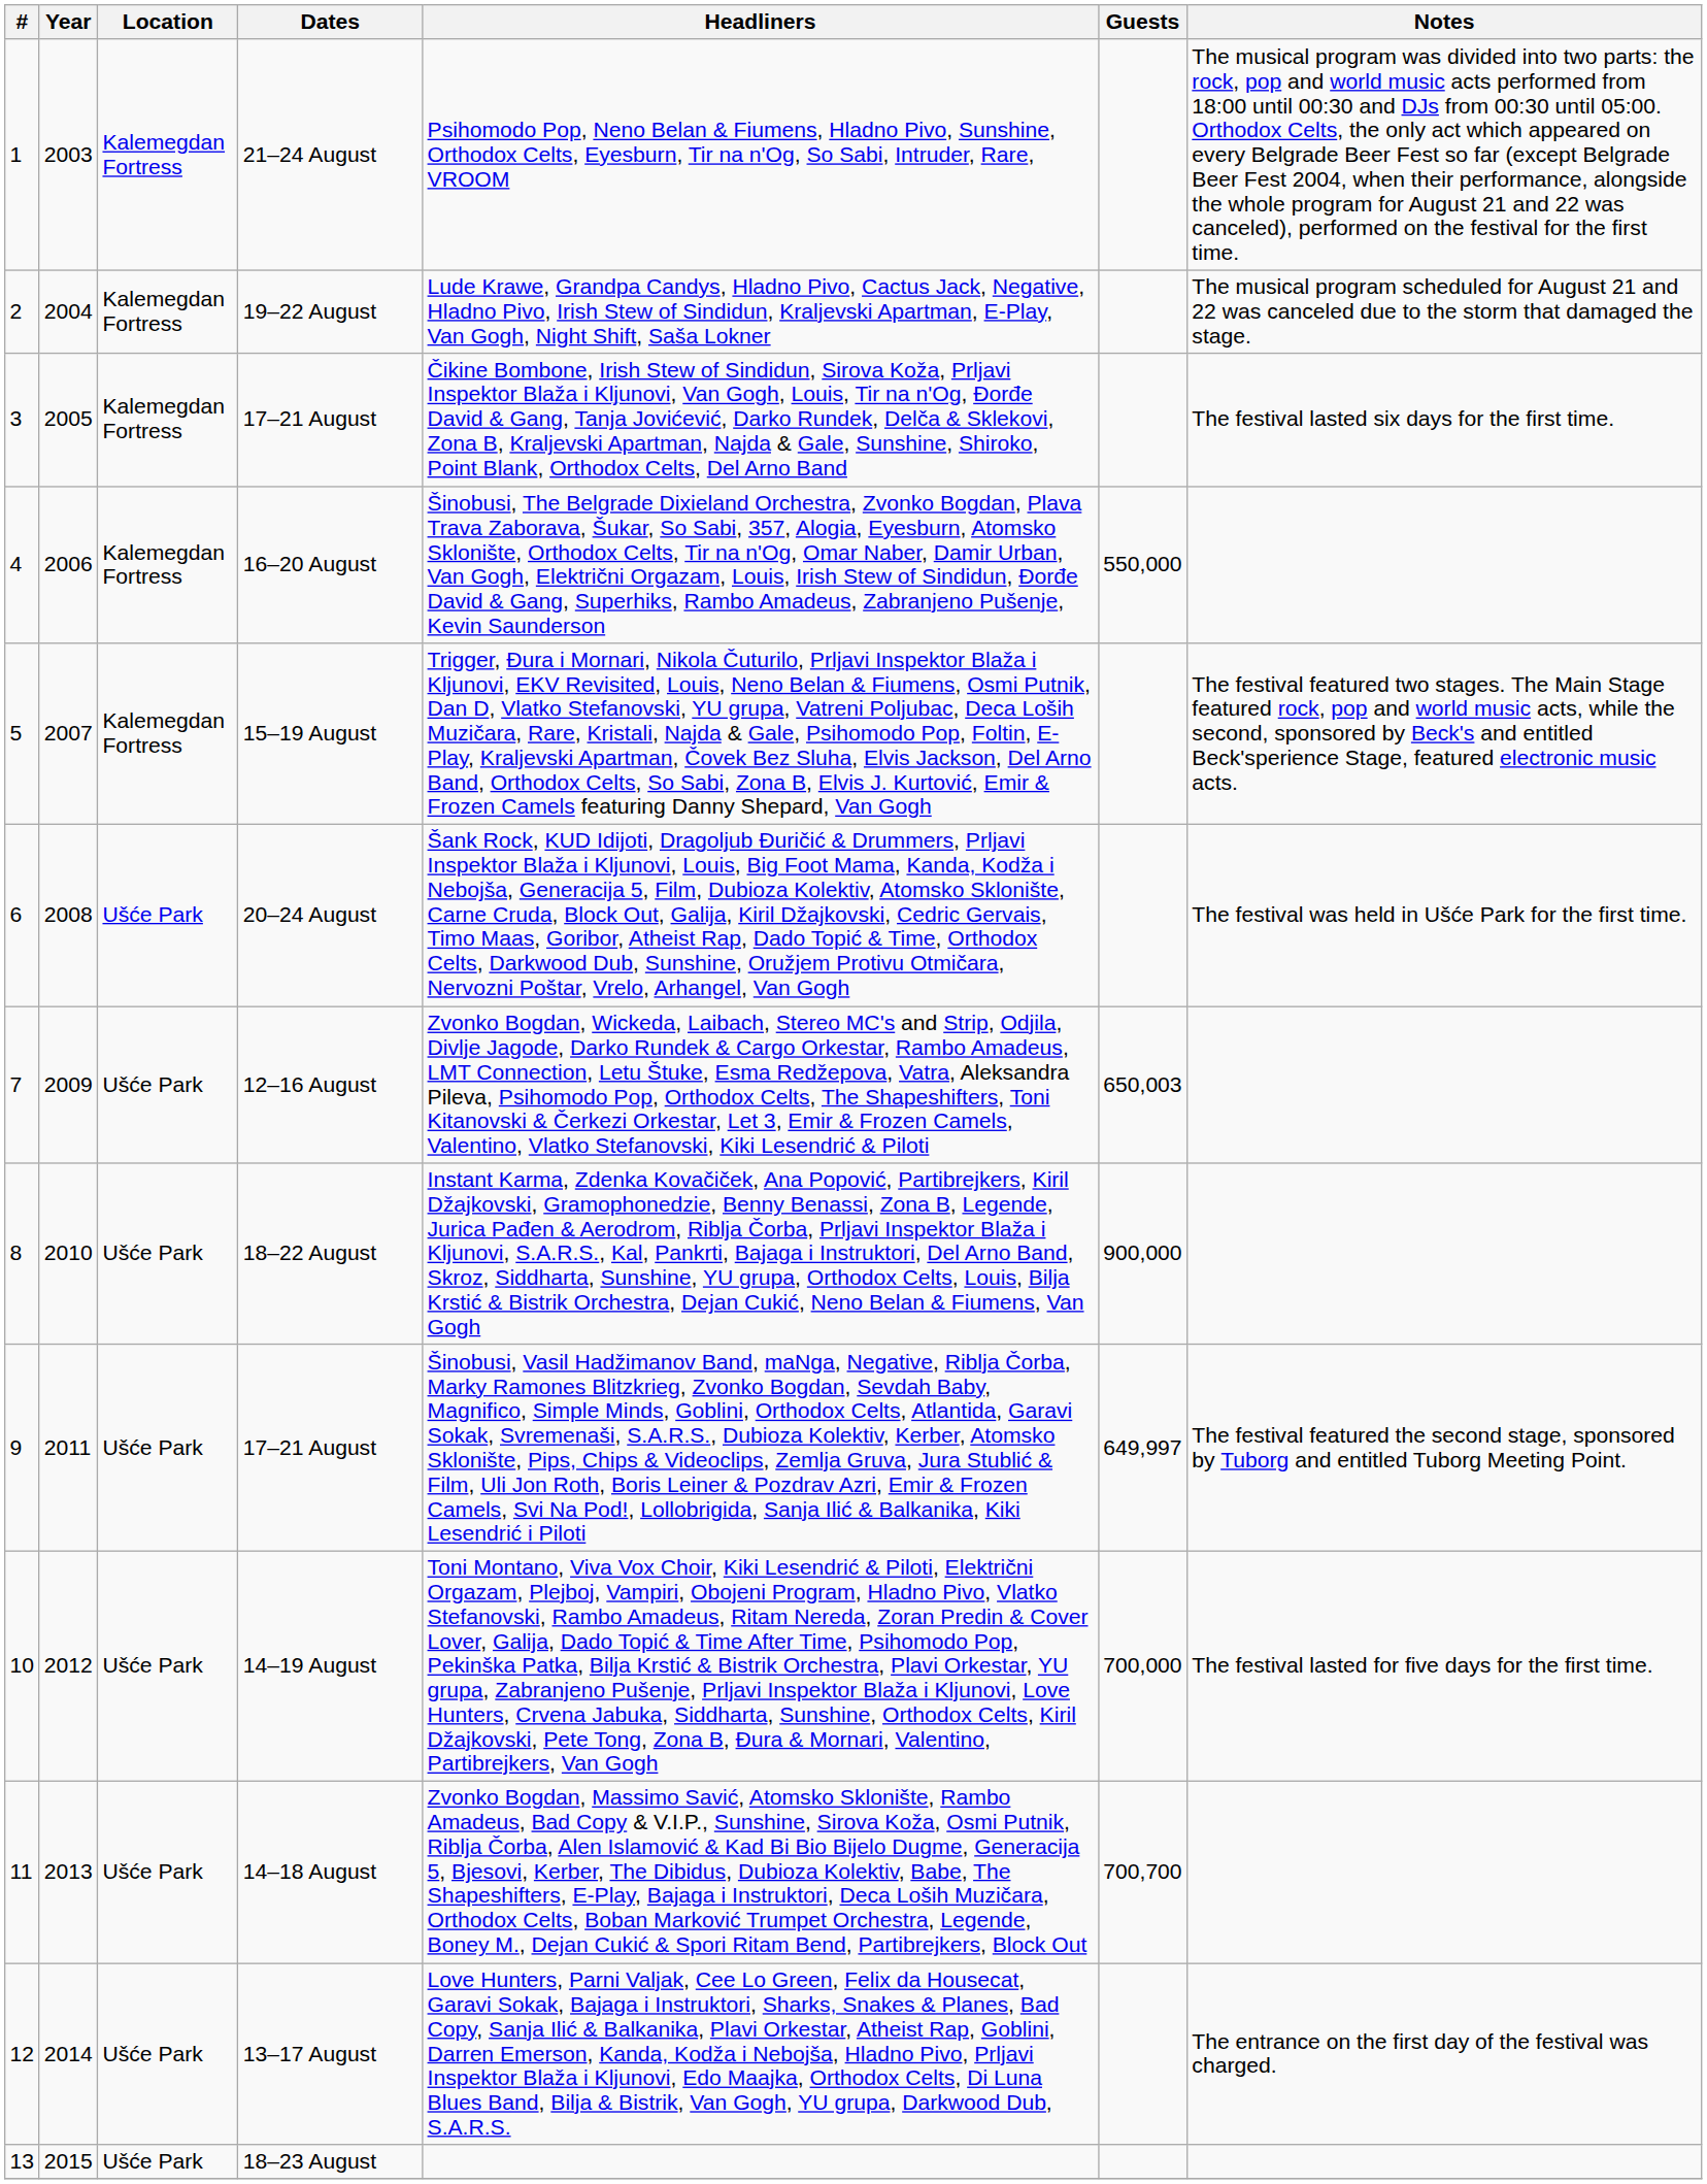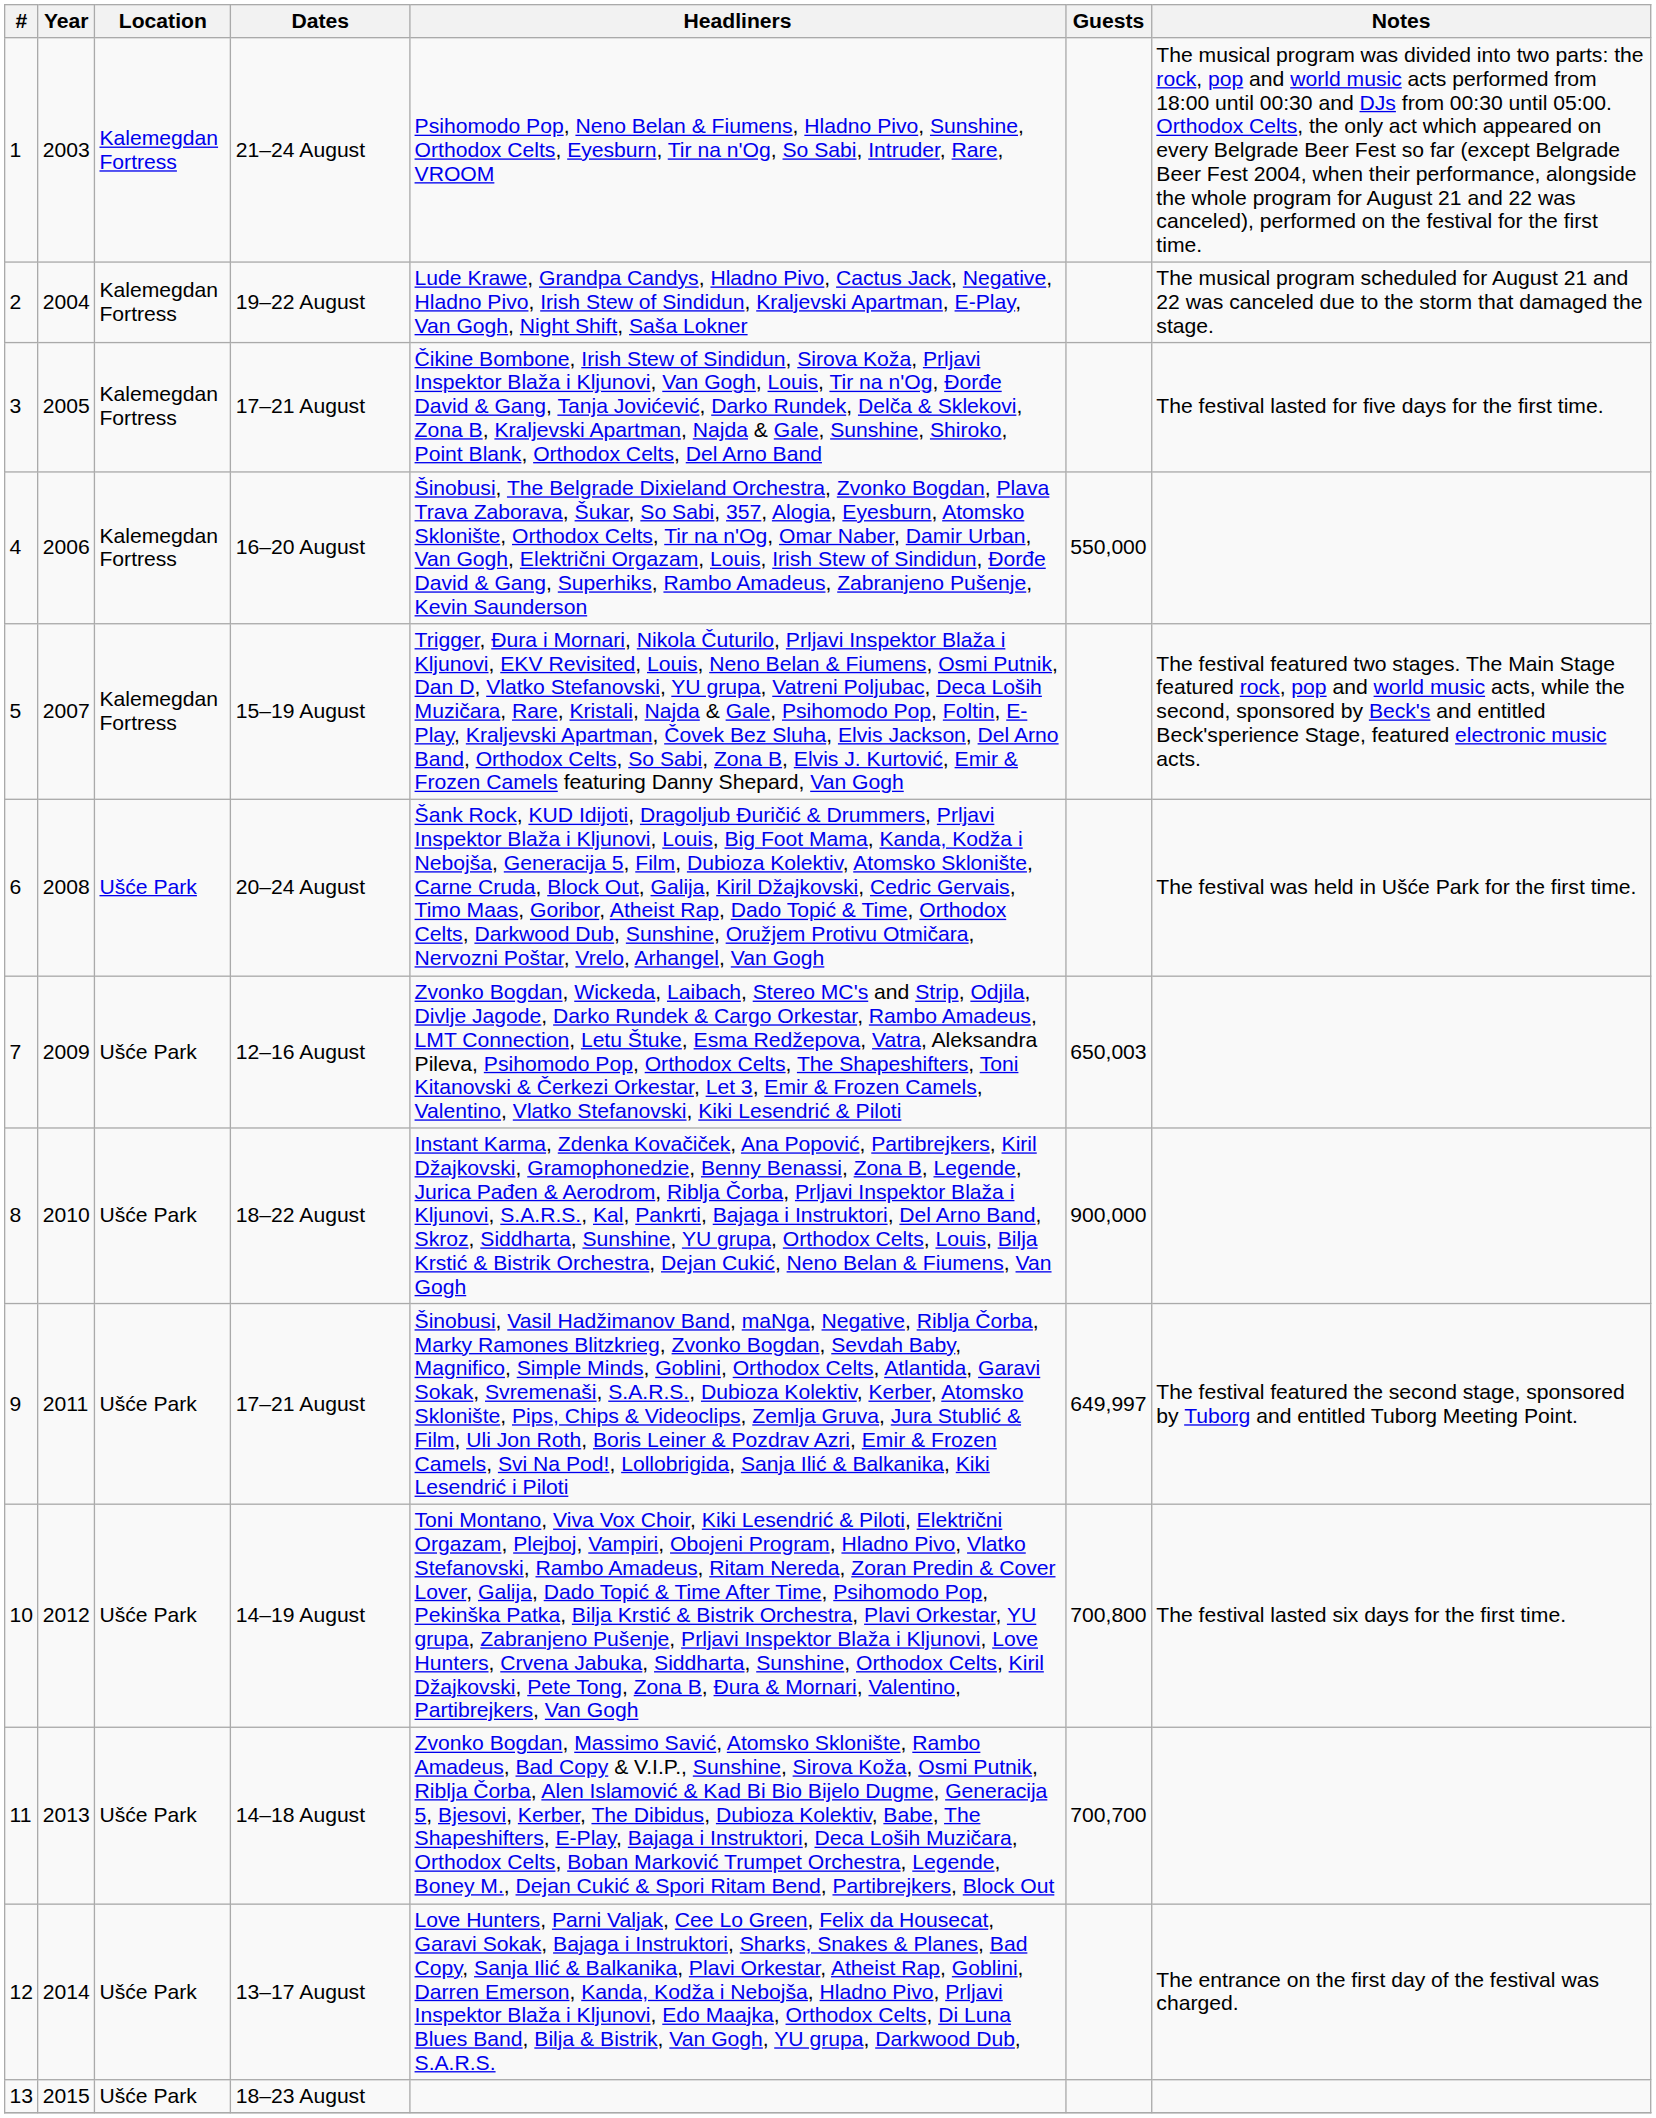3 / 17–21 August | Notes: The festival lasted six days for the first time. -> The festival lasted for five days for the first time.
14–19 August | Guests: 700,000 -> 700,800
14–19 August | Notes: The festival lasted for five days for the first time. -> The festival lasted six days for the first time.
